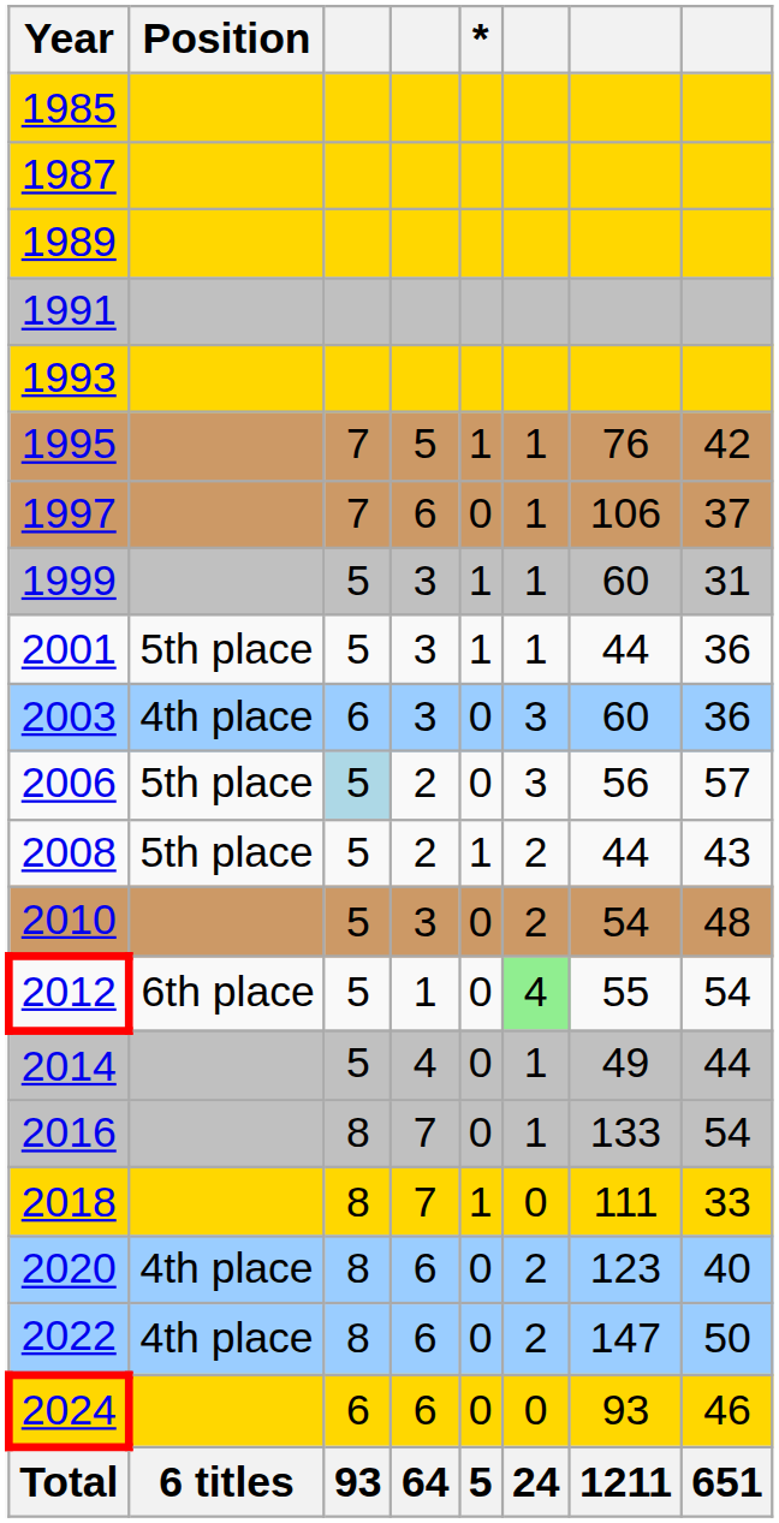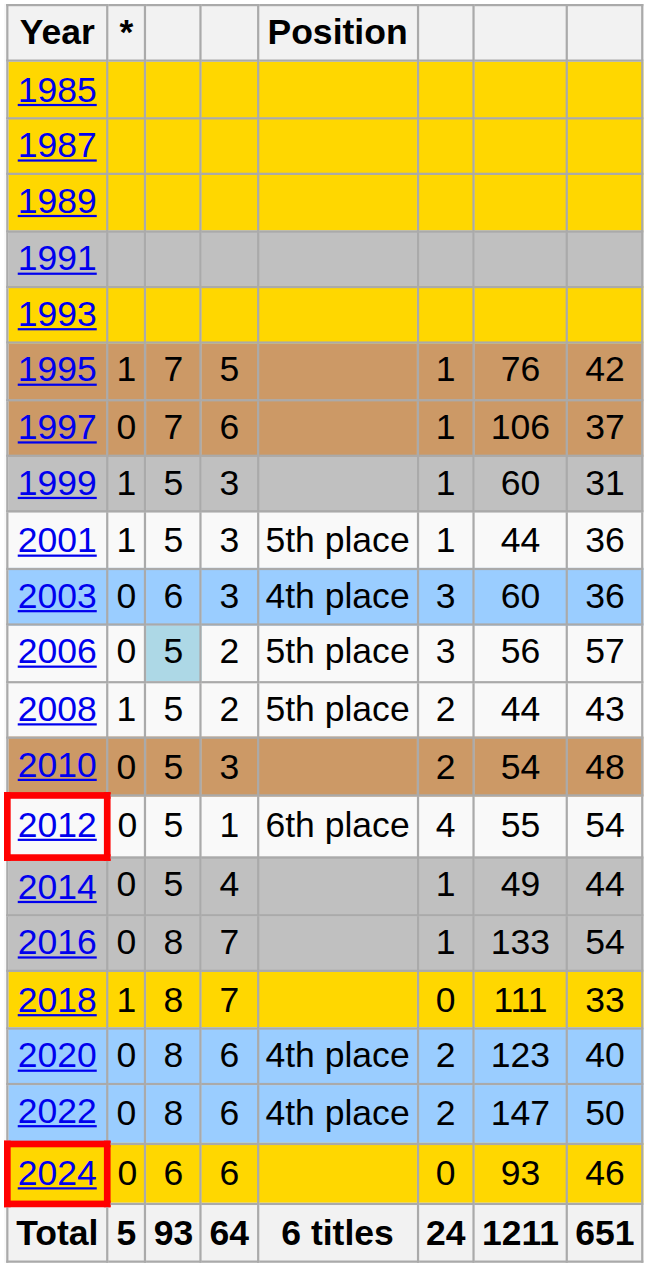columns swapped: Position <-> *
2012 | column 6: lightgreen background -> no background
